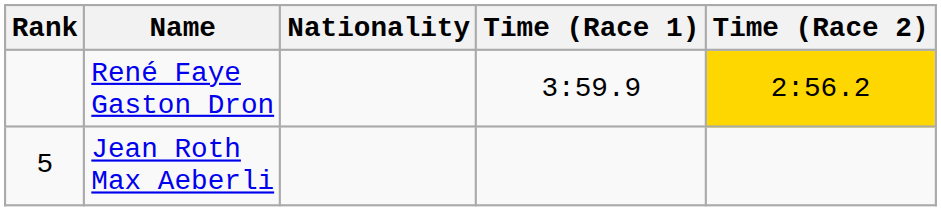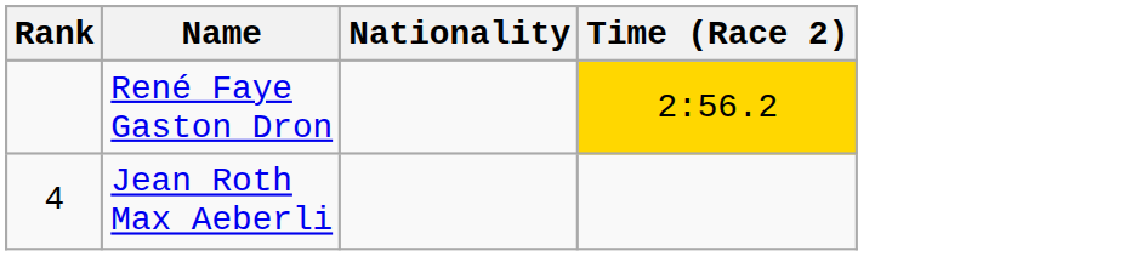- column: Time (Race 1) | 3:59.9
Jean Roth Max Aeberli | Rank: 5 -> 4
